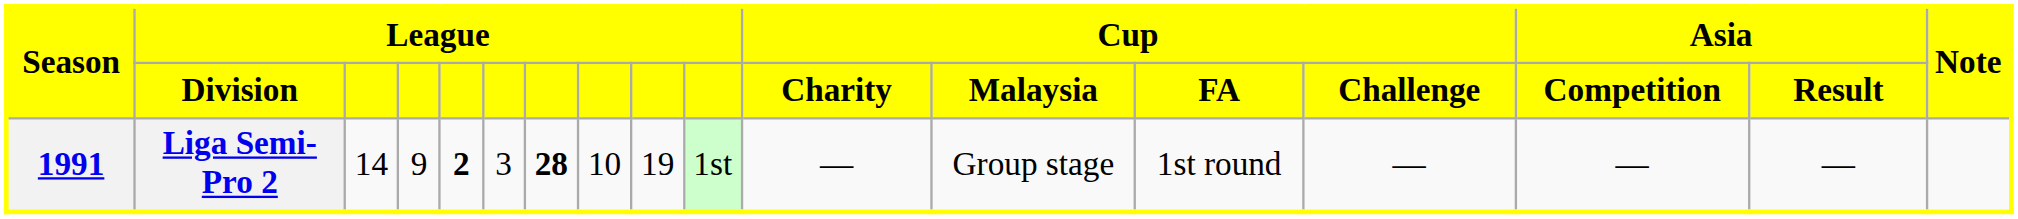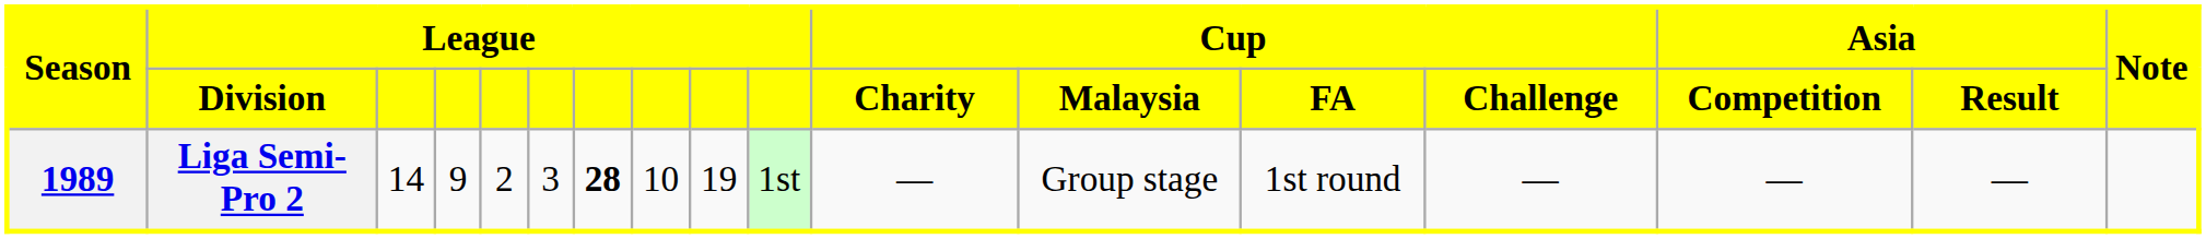Liga Semi-Pro 2 | Season: 1991 -> 1989
Liga Semi-Pro 2 | column 5: bold -> normal
